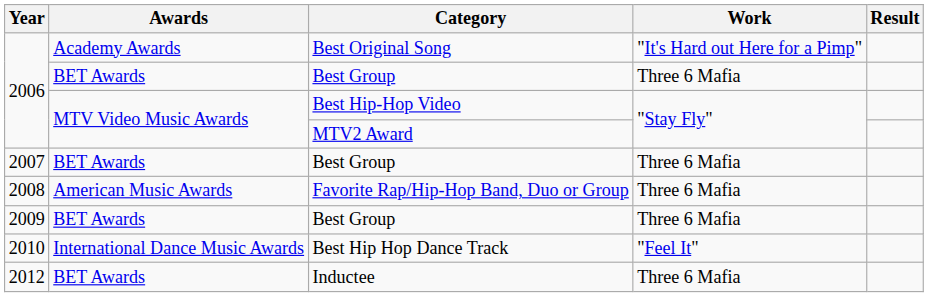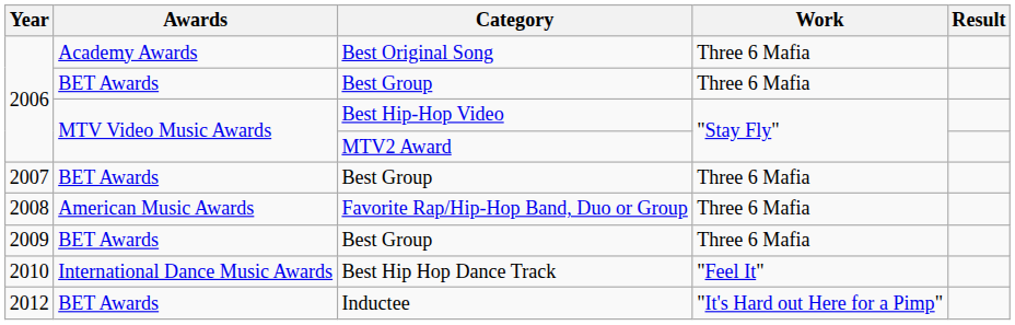Best Original Song | Work: "It's Hard out Here for a Pimp" -> Three 6 Mafia
Inductee | Work: Three 6 Mafia -> "It's Hard out Here for a Pimp"
